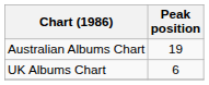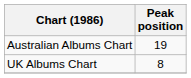UK Albums Chart | Peak position: 6 -> 8
